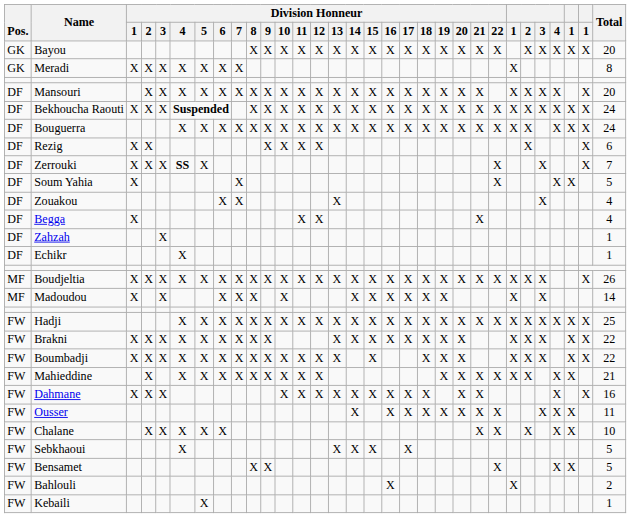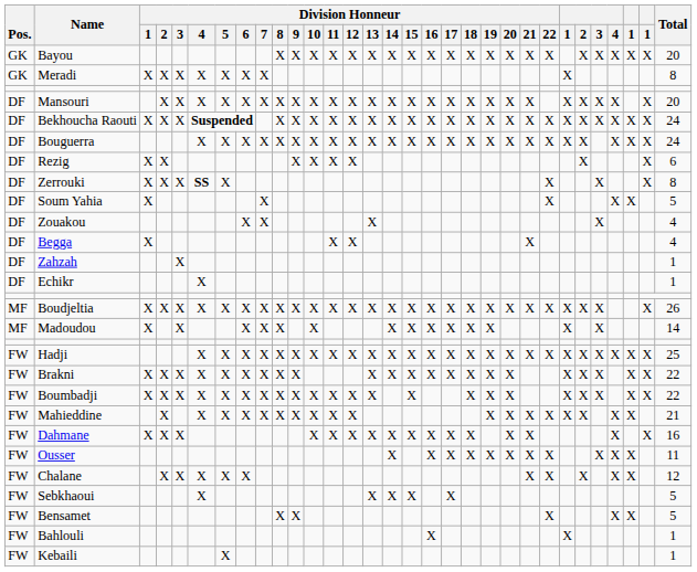Zerrouki | Total: 7 -> 8
Chalane | Total: 10 -> 12
Bahlouli | Total: 2 -> 1
